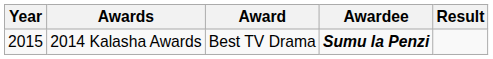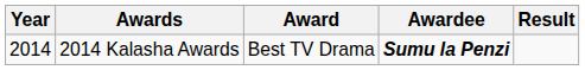2014 Kalasha Awards | Year: 2015 -> 2014
